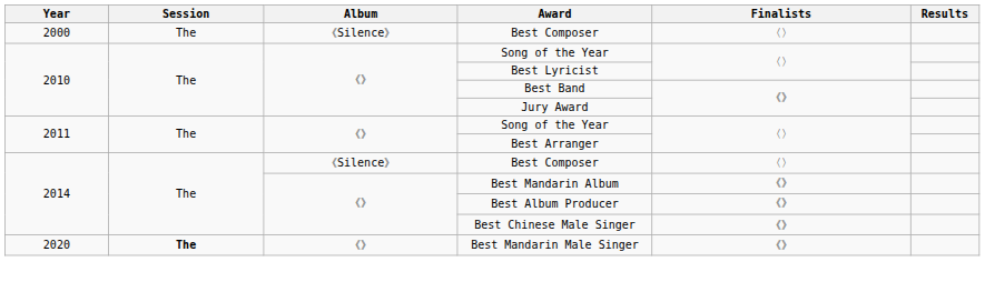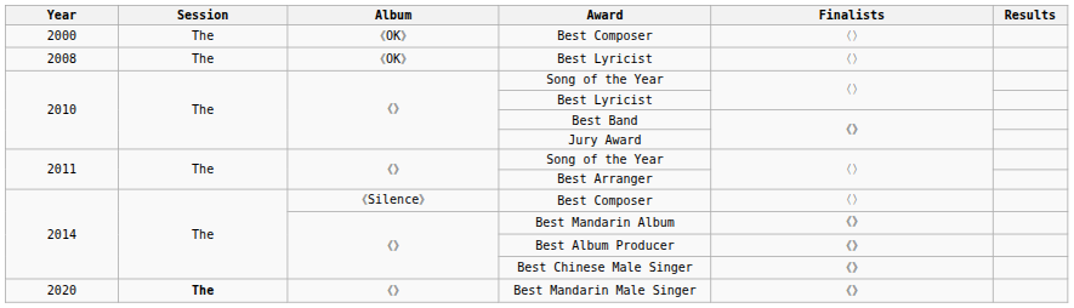2000 / Best Composer | Album: 《Silence》 -> 《OK》
+ row: 2008 | The | 《OK》 | Best Lyricist | 〈〉
